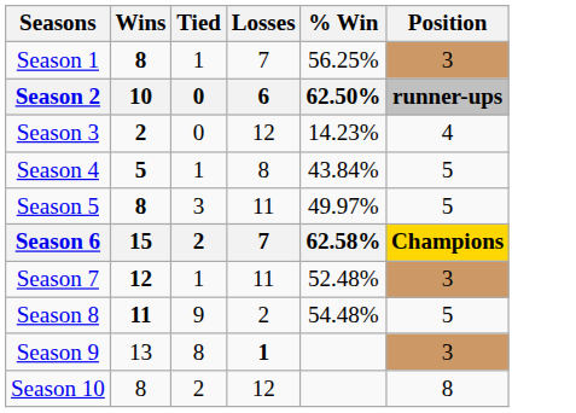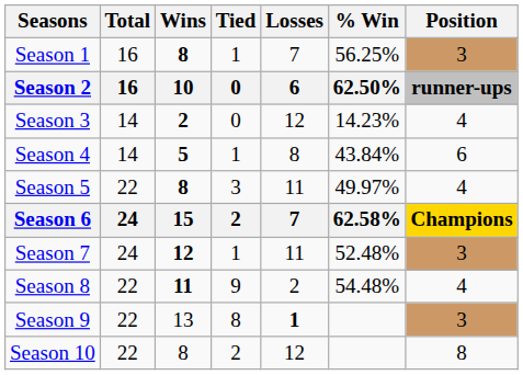+ column: Total | 16 | 16 | 14 | 14 | 22 | 24 | 24 | 22 | 22 | 22
Season 4 | Position: 5 -> 6
Season 5 | Position: 5 -> 4
Season 8 | Position: 5 -> 4
